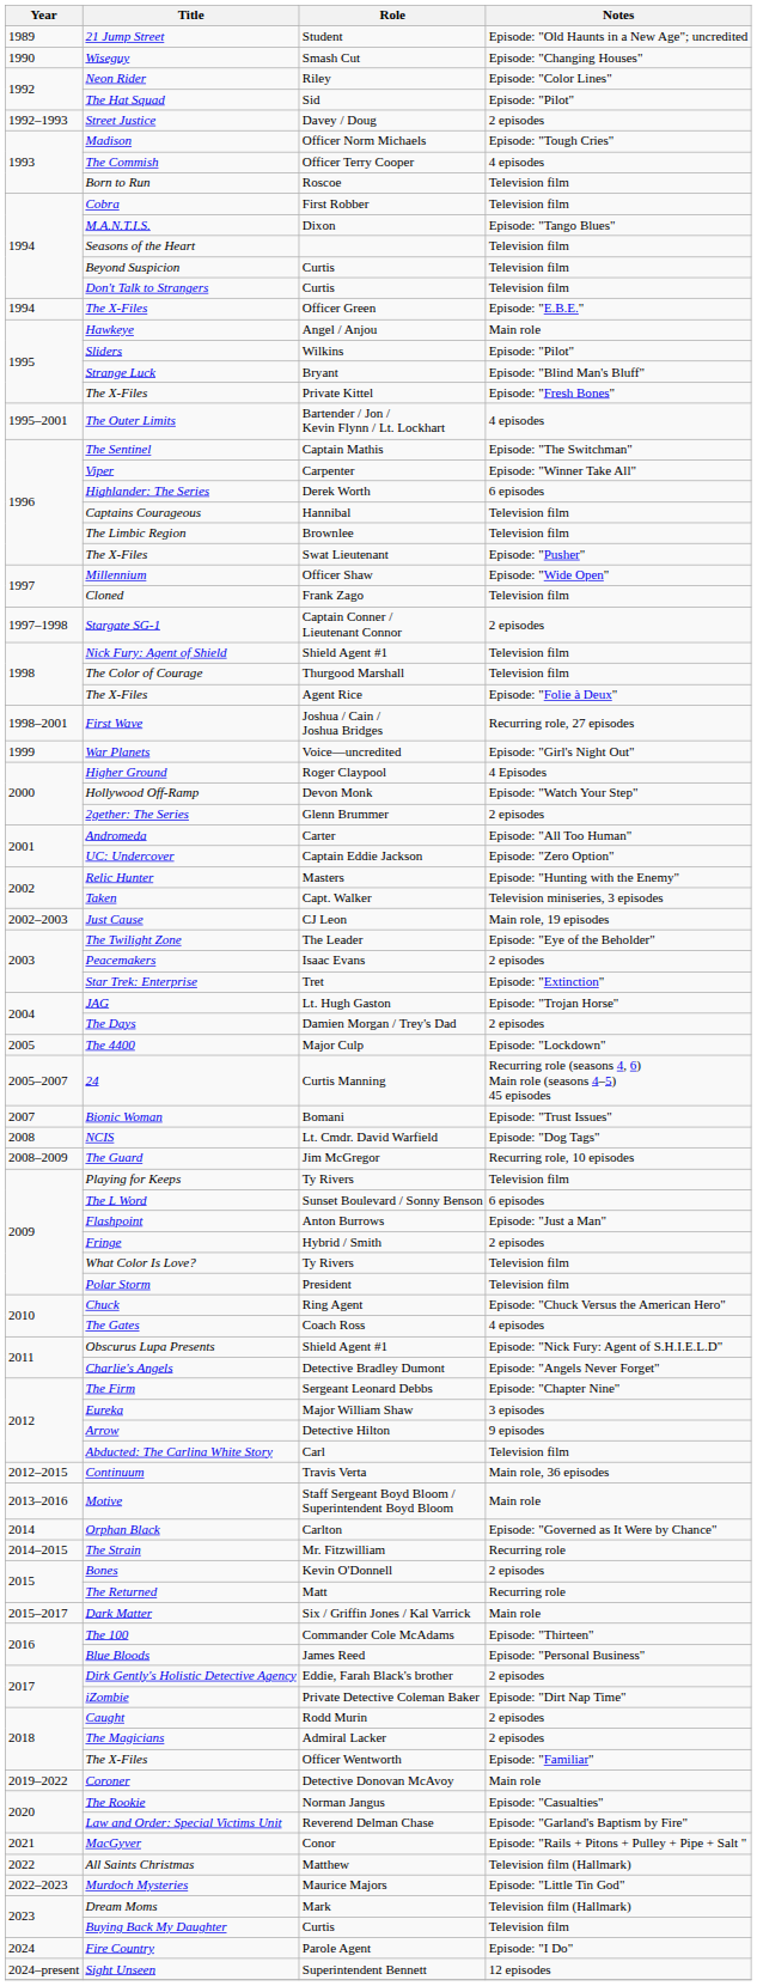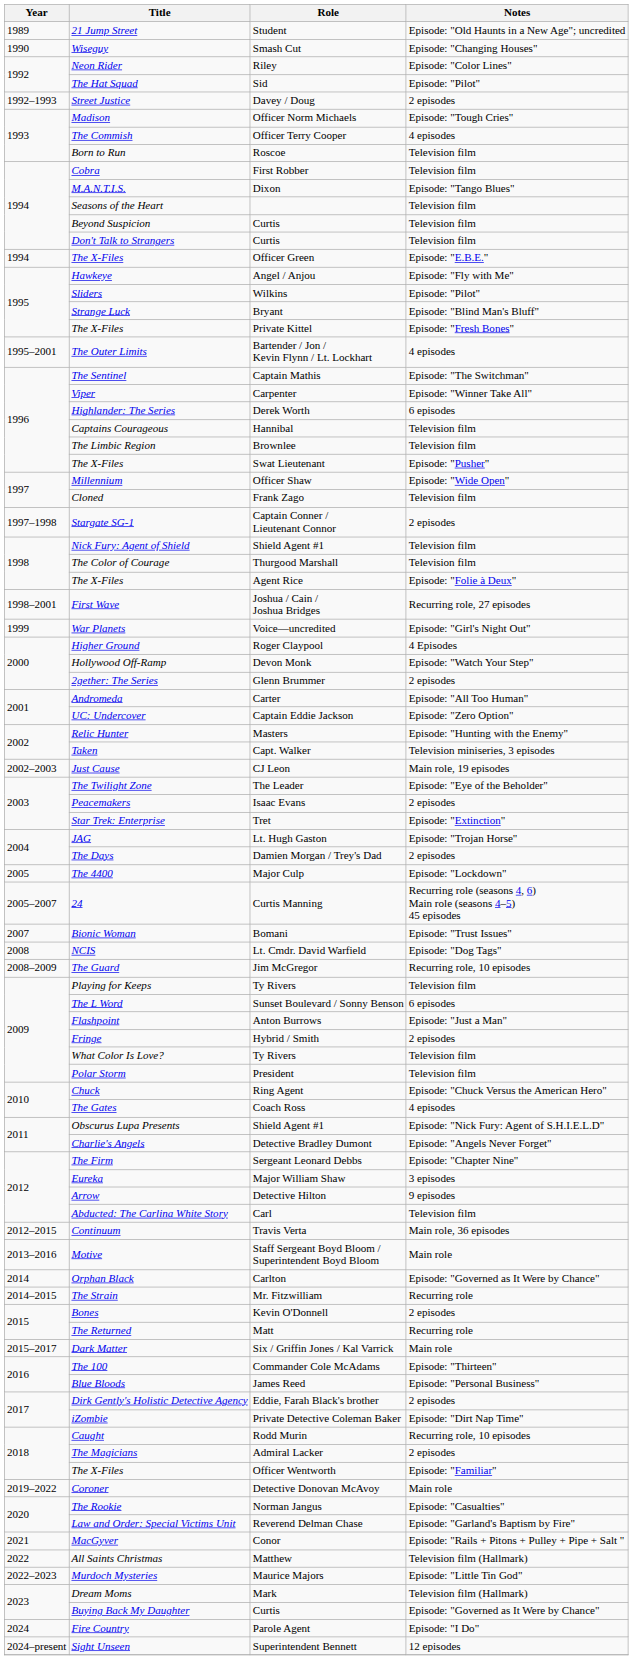Hawkeye | Notes: Main role -> Episode: "Fly with Me"
Caught | Notes: 2 episodes -> Recurring role, 10 episodes
Buying Back My Daughter | Notes: Television film -> Episode: "Governed as It Were by Chance"
